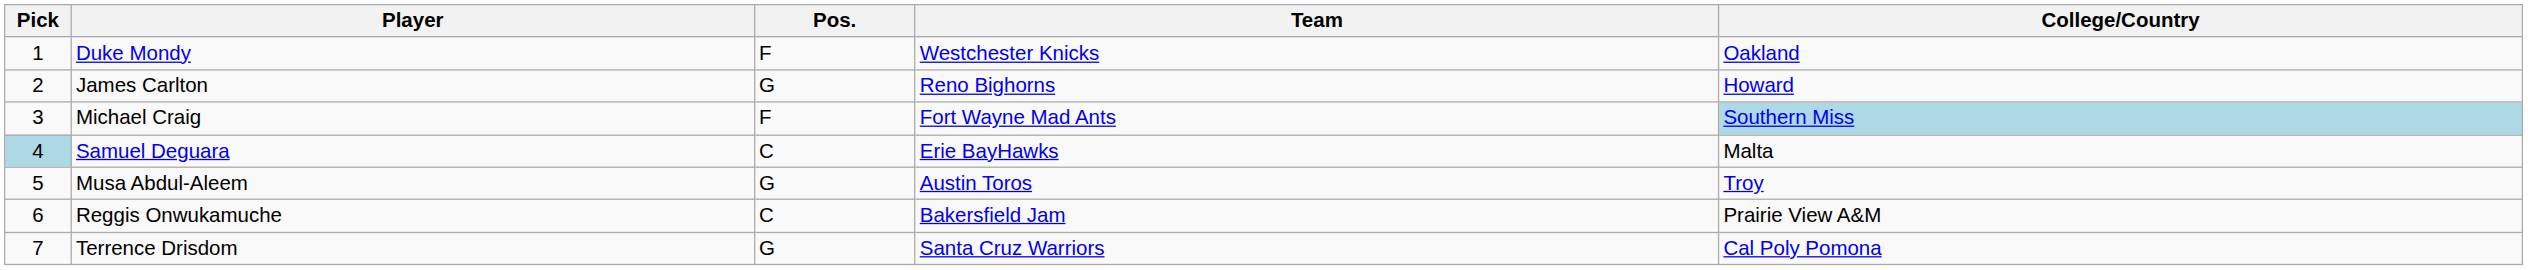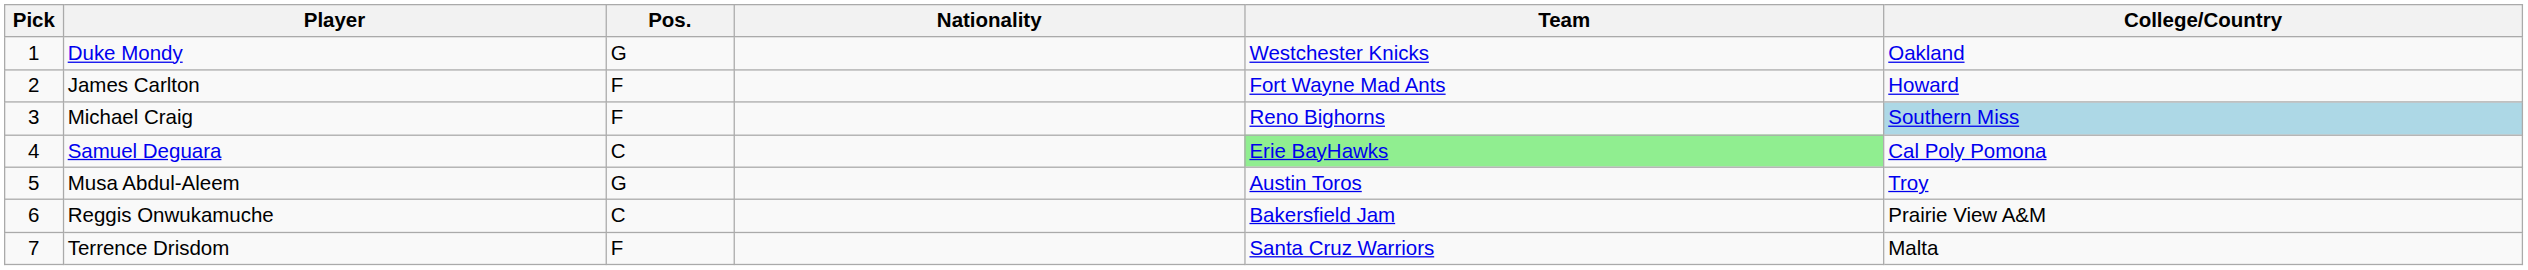+ column: Nationality
Duke Mondy | Pos.: F -> G
James Carlton | Pos.: G -> F
James Carlton | Team: Reno Bighorns -> Fort Wayne Mad Ants
Michael Craig | Team: Fort Wayne Mad Ants -> Reno Bighorns
Samuel Deguara | Pick: lightblue background -> no background
Samuel Deguara | Team: no background -> lightgreen background
Samuel Deguara | College/Country: Malta -> Cal Poly Pomona
Terrence Drisdom | Pos.: G -> F
Terrence Drisdom | College/Country: Cal Poly Pomona -> Malta
